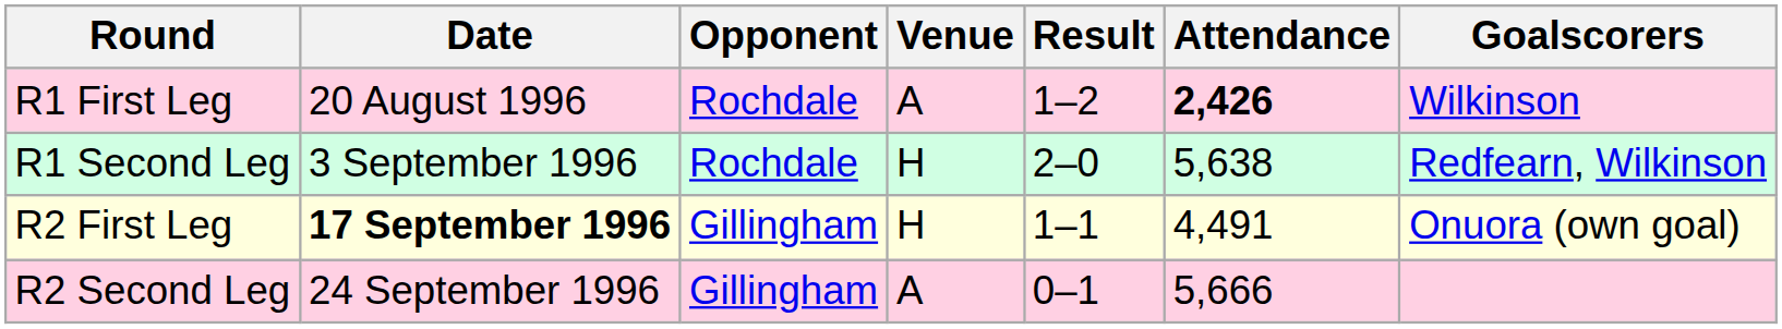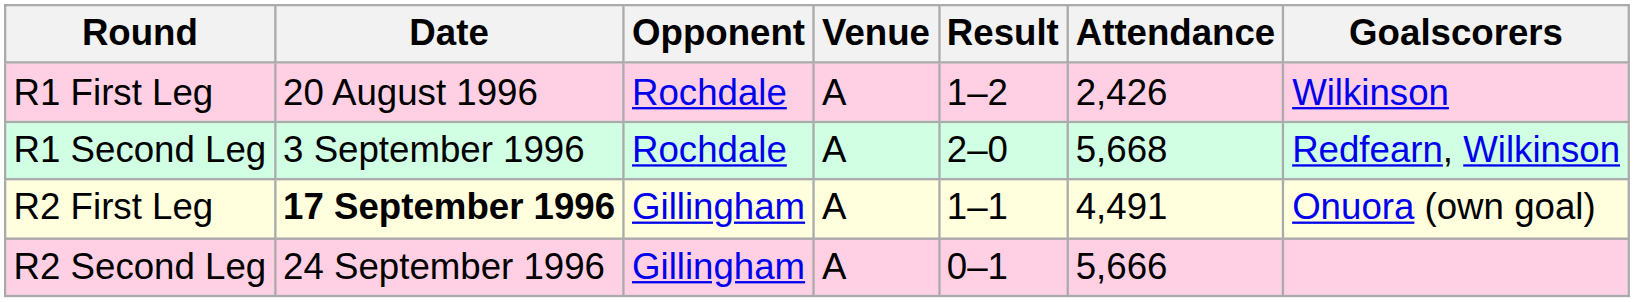R1 First Leg | Attendance: bold -> normal
R1 Second Leg | Venue: H -> A
R1 Second Leg | Attendance: 5,638 -> 5,668
R2 First Leg | Venue: H -> A
